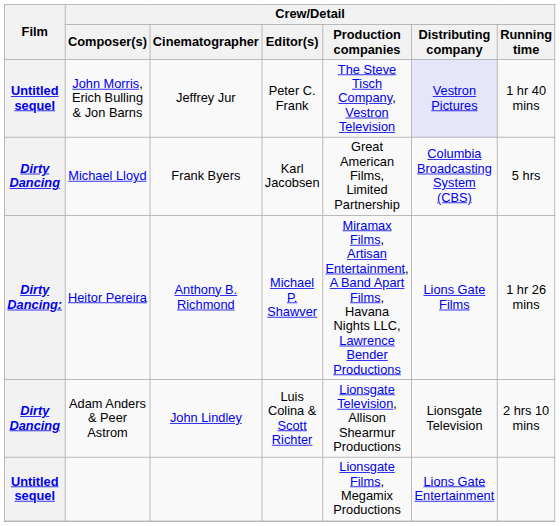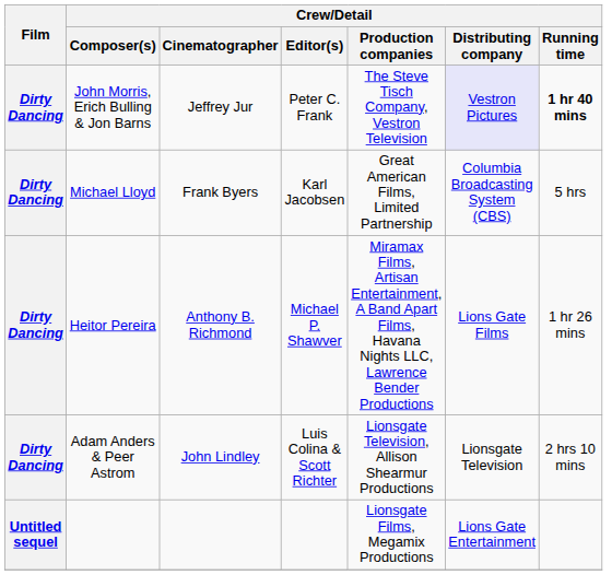John Morris, Erich Bulling & Jon Barns | Film: Untitled sequel -> Dirty Dancing
John Morris, Erich Bulling & Jon Barns | Crew/Detail / Running time: normal -> bold
Heitor Pereira | Film: Dirty Dancing: -> Dirty Dancing
